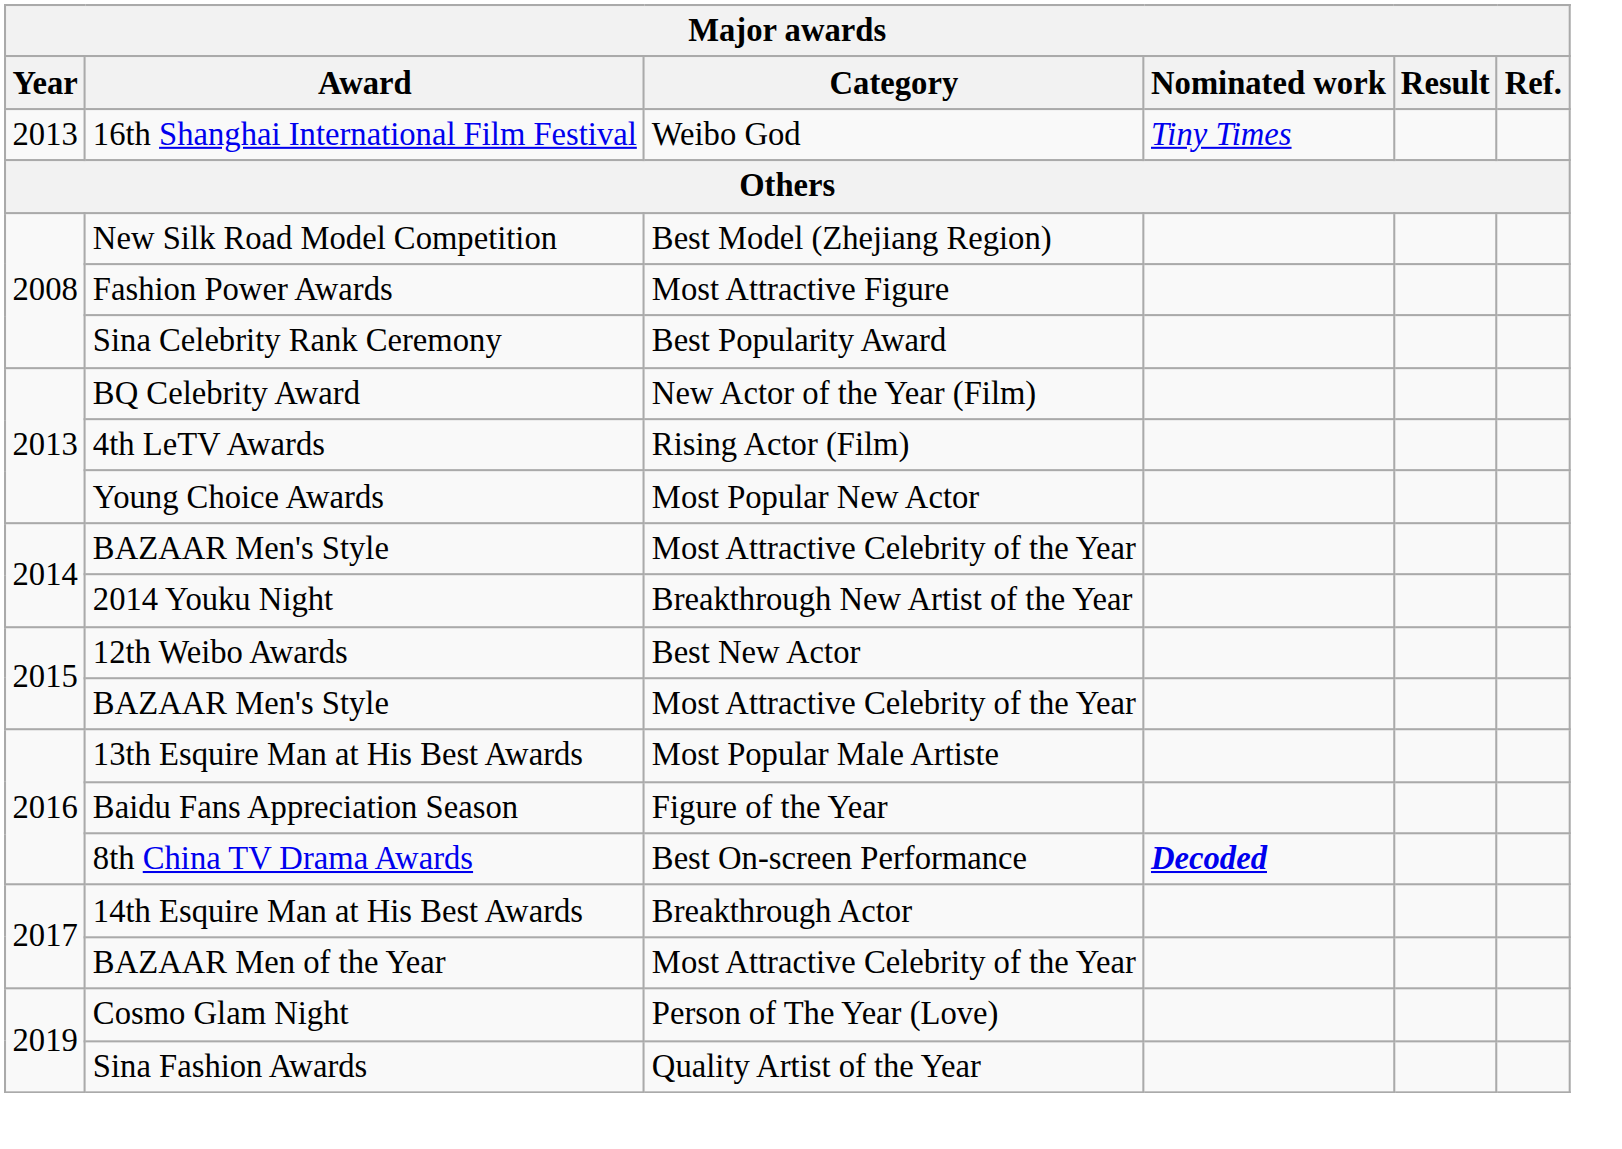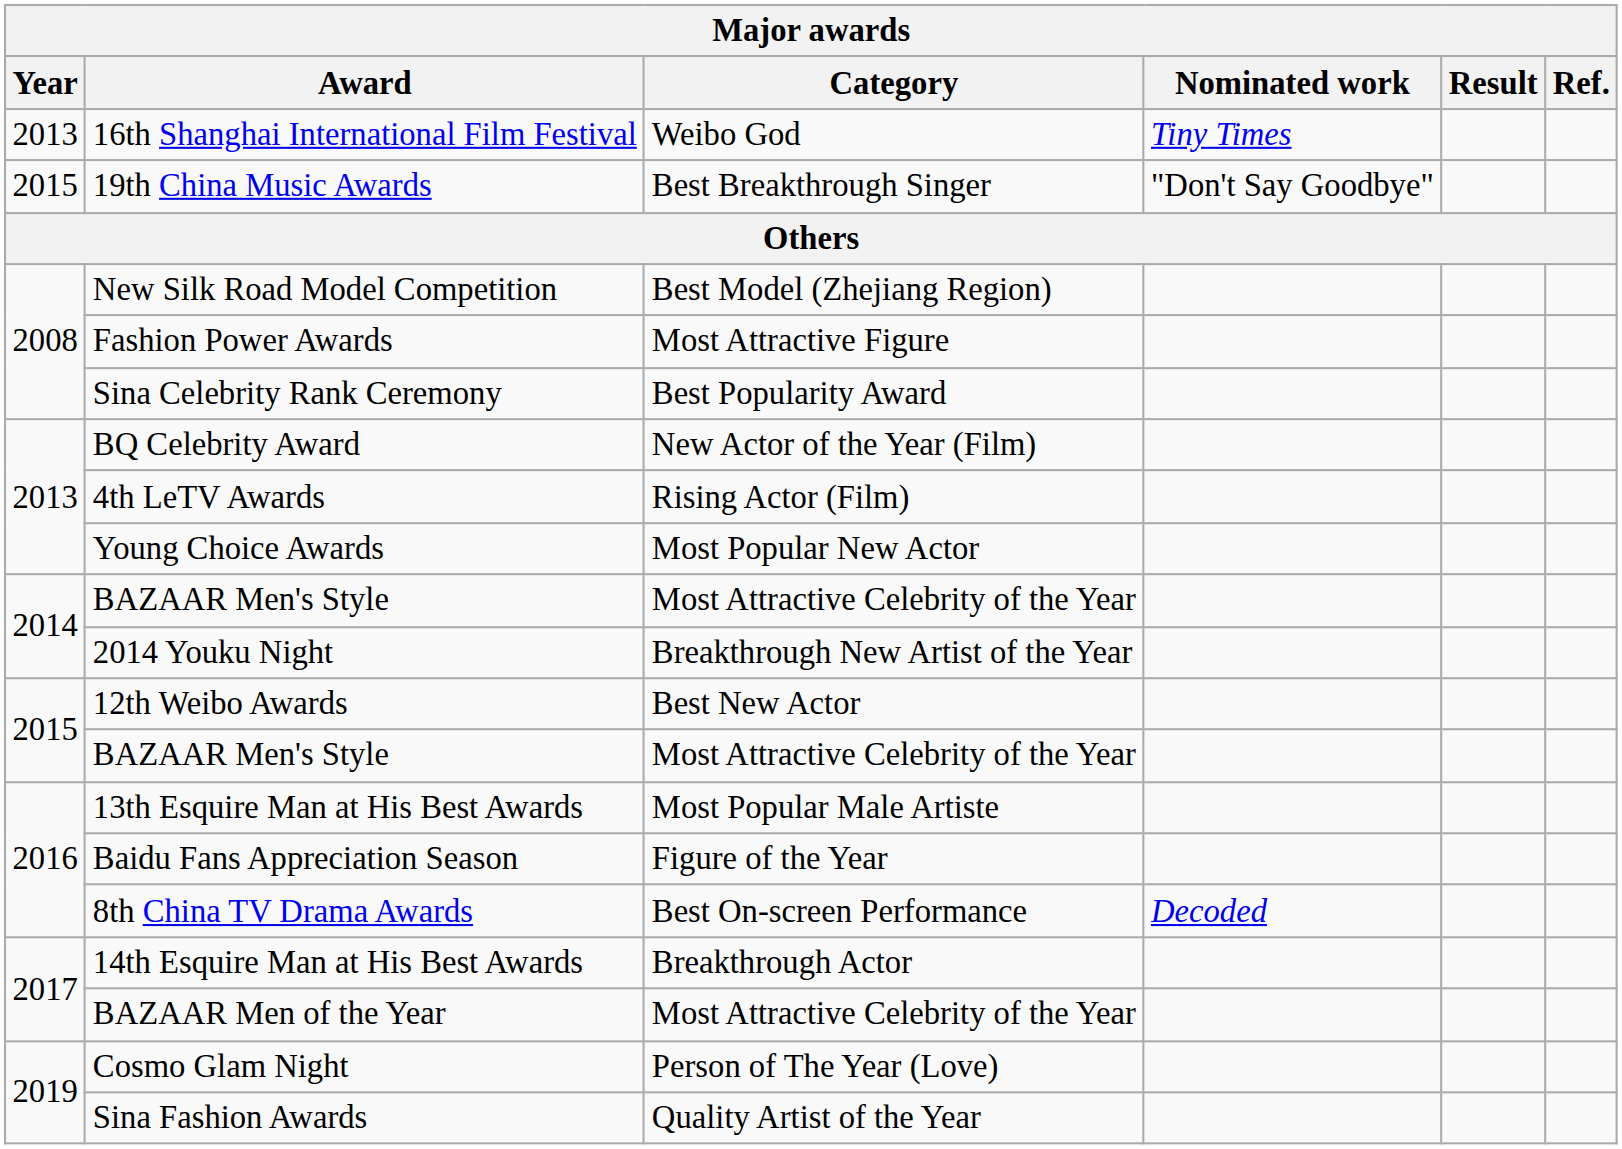+ row: 2015 | 19th China Music Awards | Best Breakthrough Singer | "Don't Say Goodbye"
8th China TV Drama Awards | Nominated work: bold -> normal
